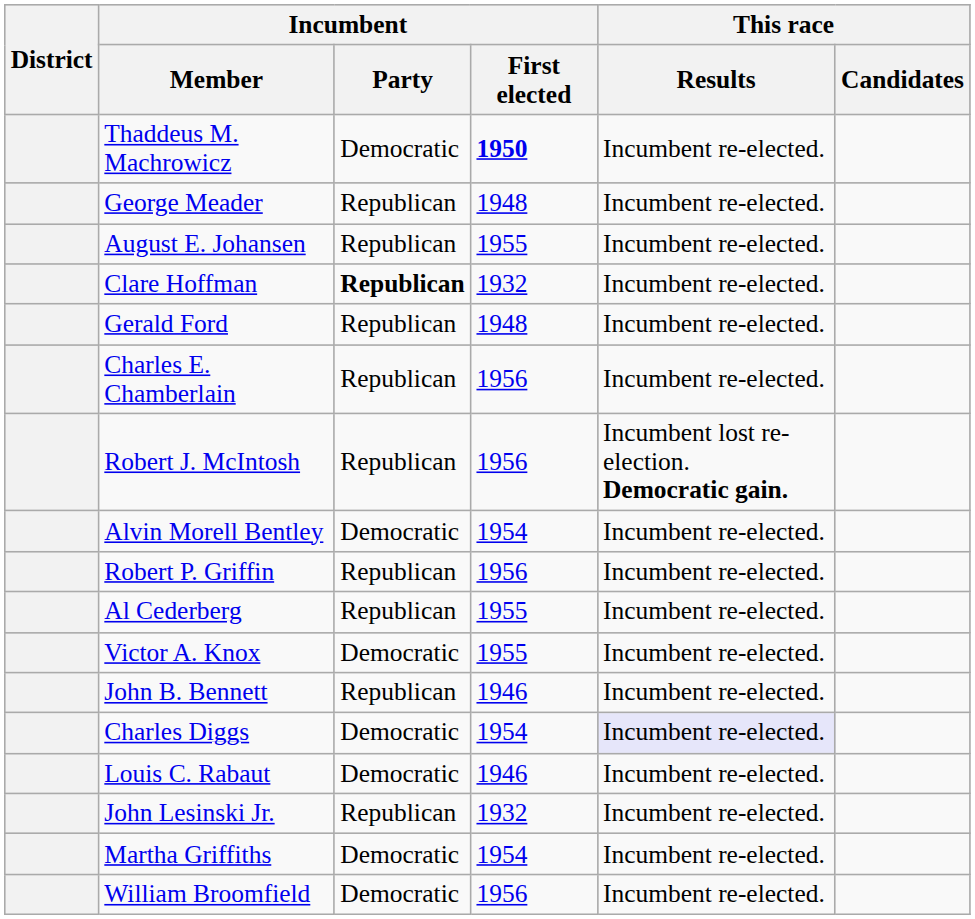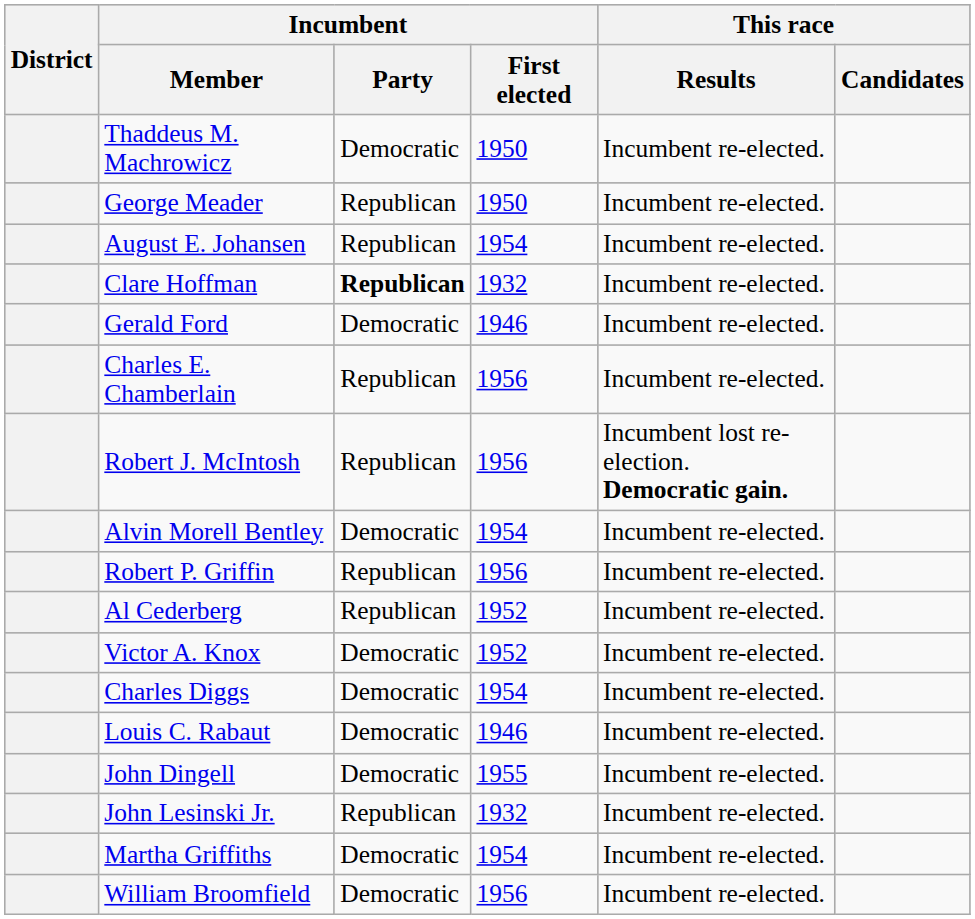Thaddeus M. Machrowicz | Incumbent / First elected: bold -> normal
George Meader | Incumbent / First elected: 1948 -> 1950
August E. Johansen | Incumbent / First elected: 1955 -> 1954
Gerald Ford | Incumbent / Party: Republican -> Democratic
Gerald Ford | Incumbent / First elected: 1948 -> 1946
Al Cederberg | Incumbent / First elected: 1955 -> 1952
Victor A. Knox | Incumbent / First elected: 1955 -> 1952
- row: John B. Bennett | Republican | 1946 | Incumbent re-elected.
Charles Diggs | This race / Results: lavender background -> no background
+ row: John Dingell | Democratic | 1955 | Incumbent re-elected.
